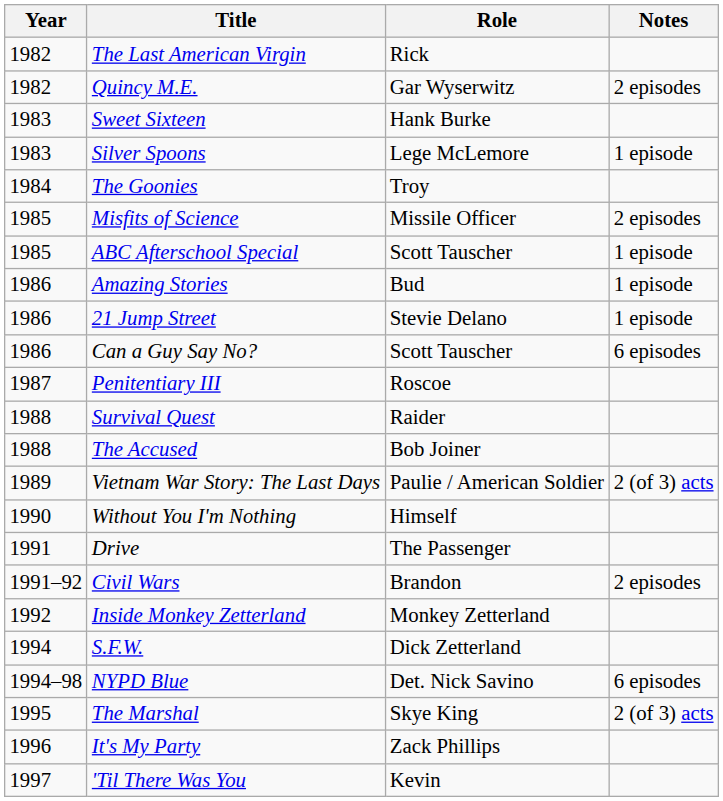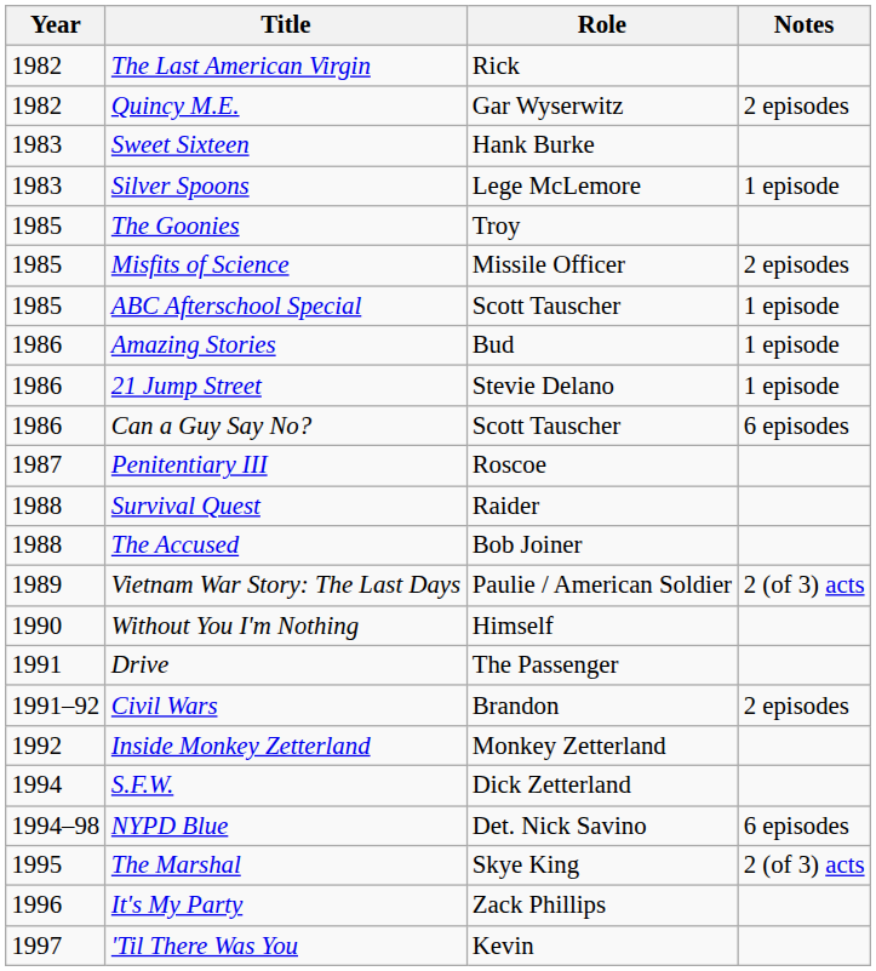The Goonies | Year: 1984 -> 1985
